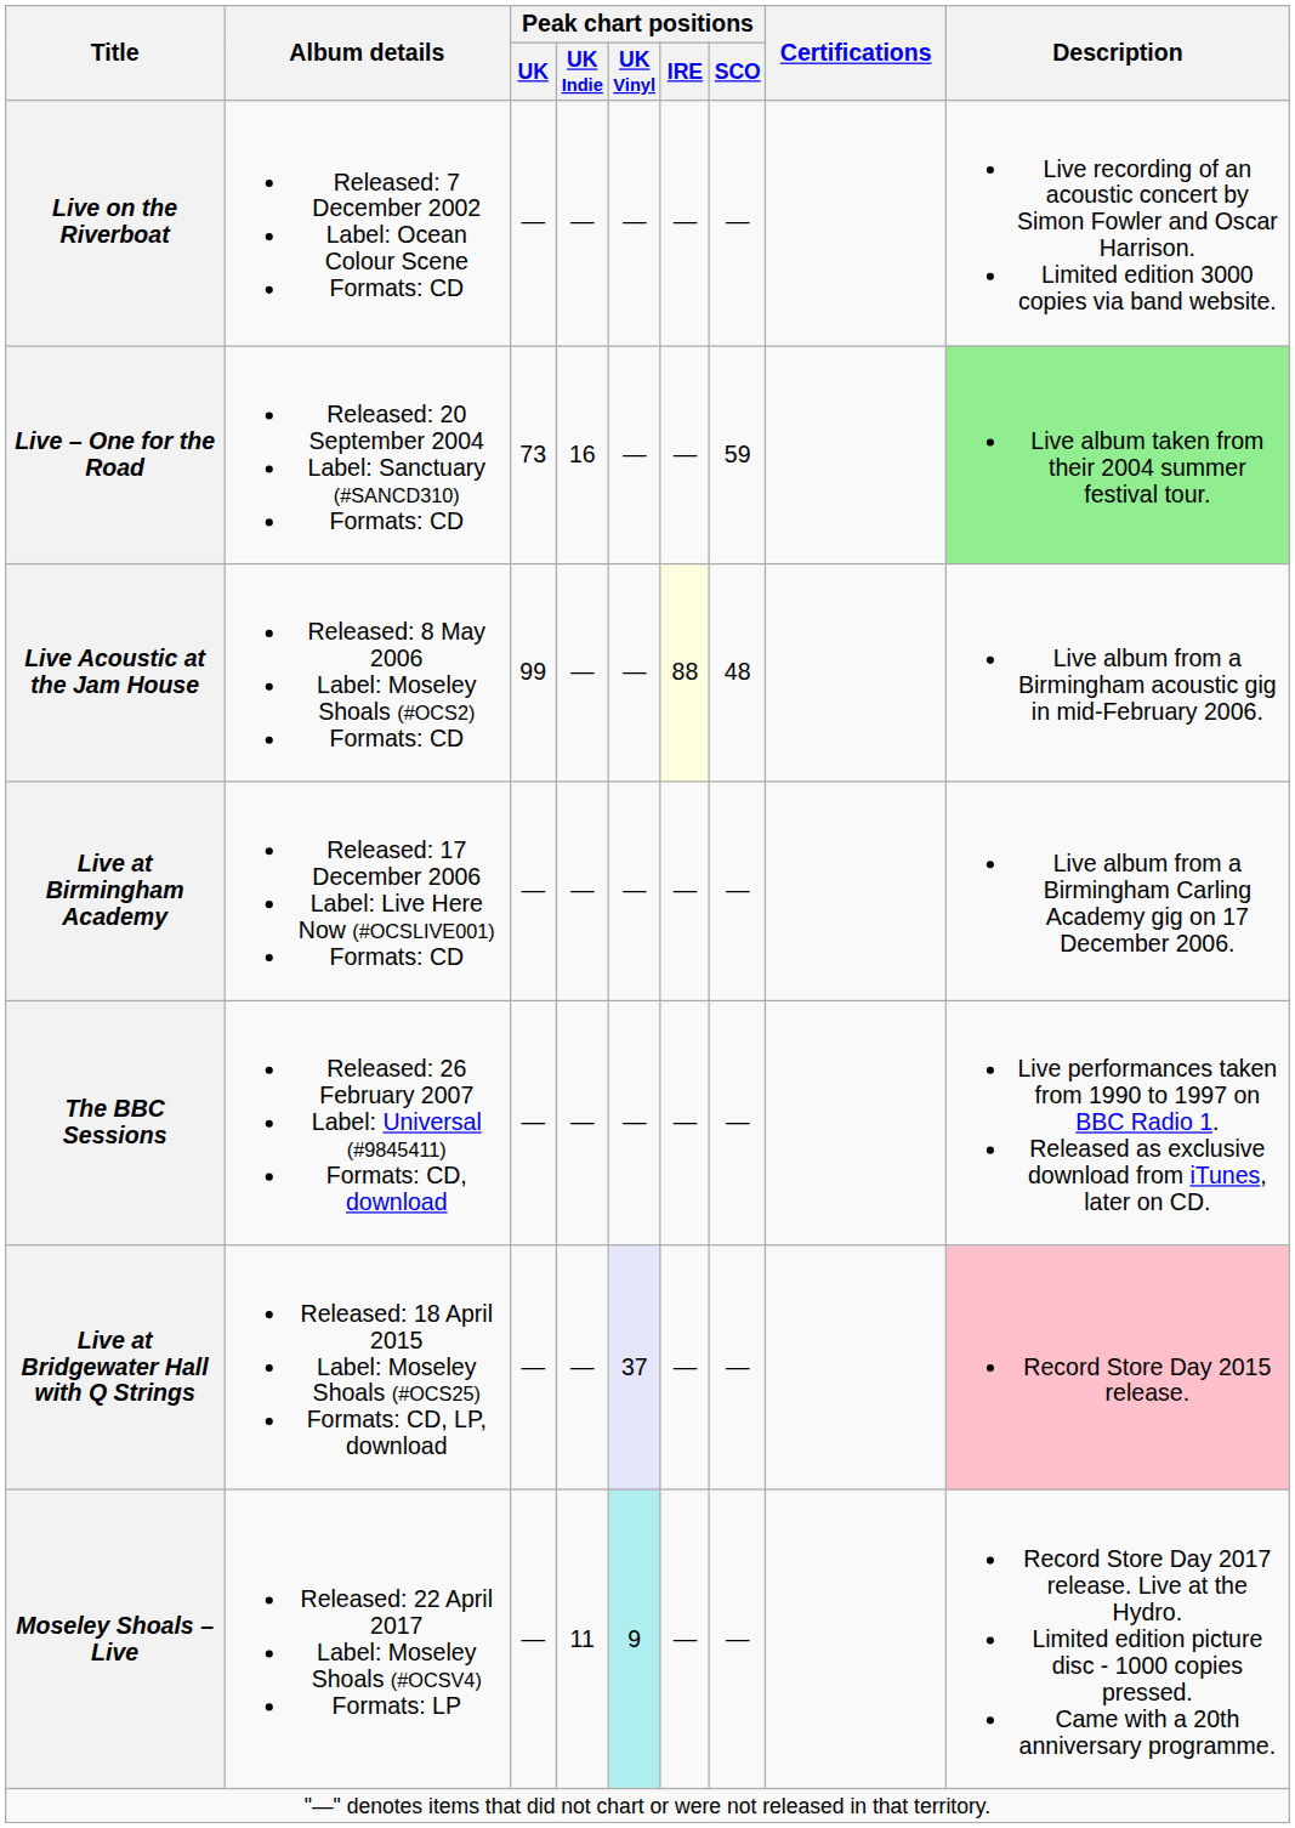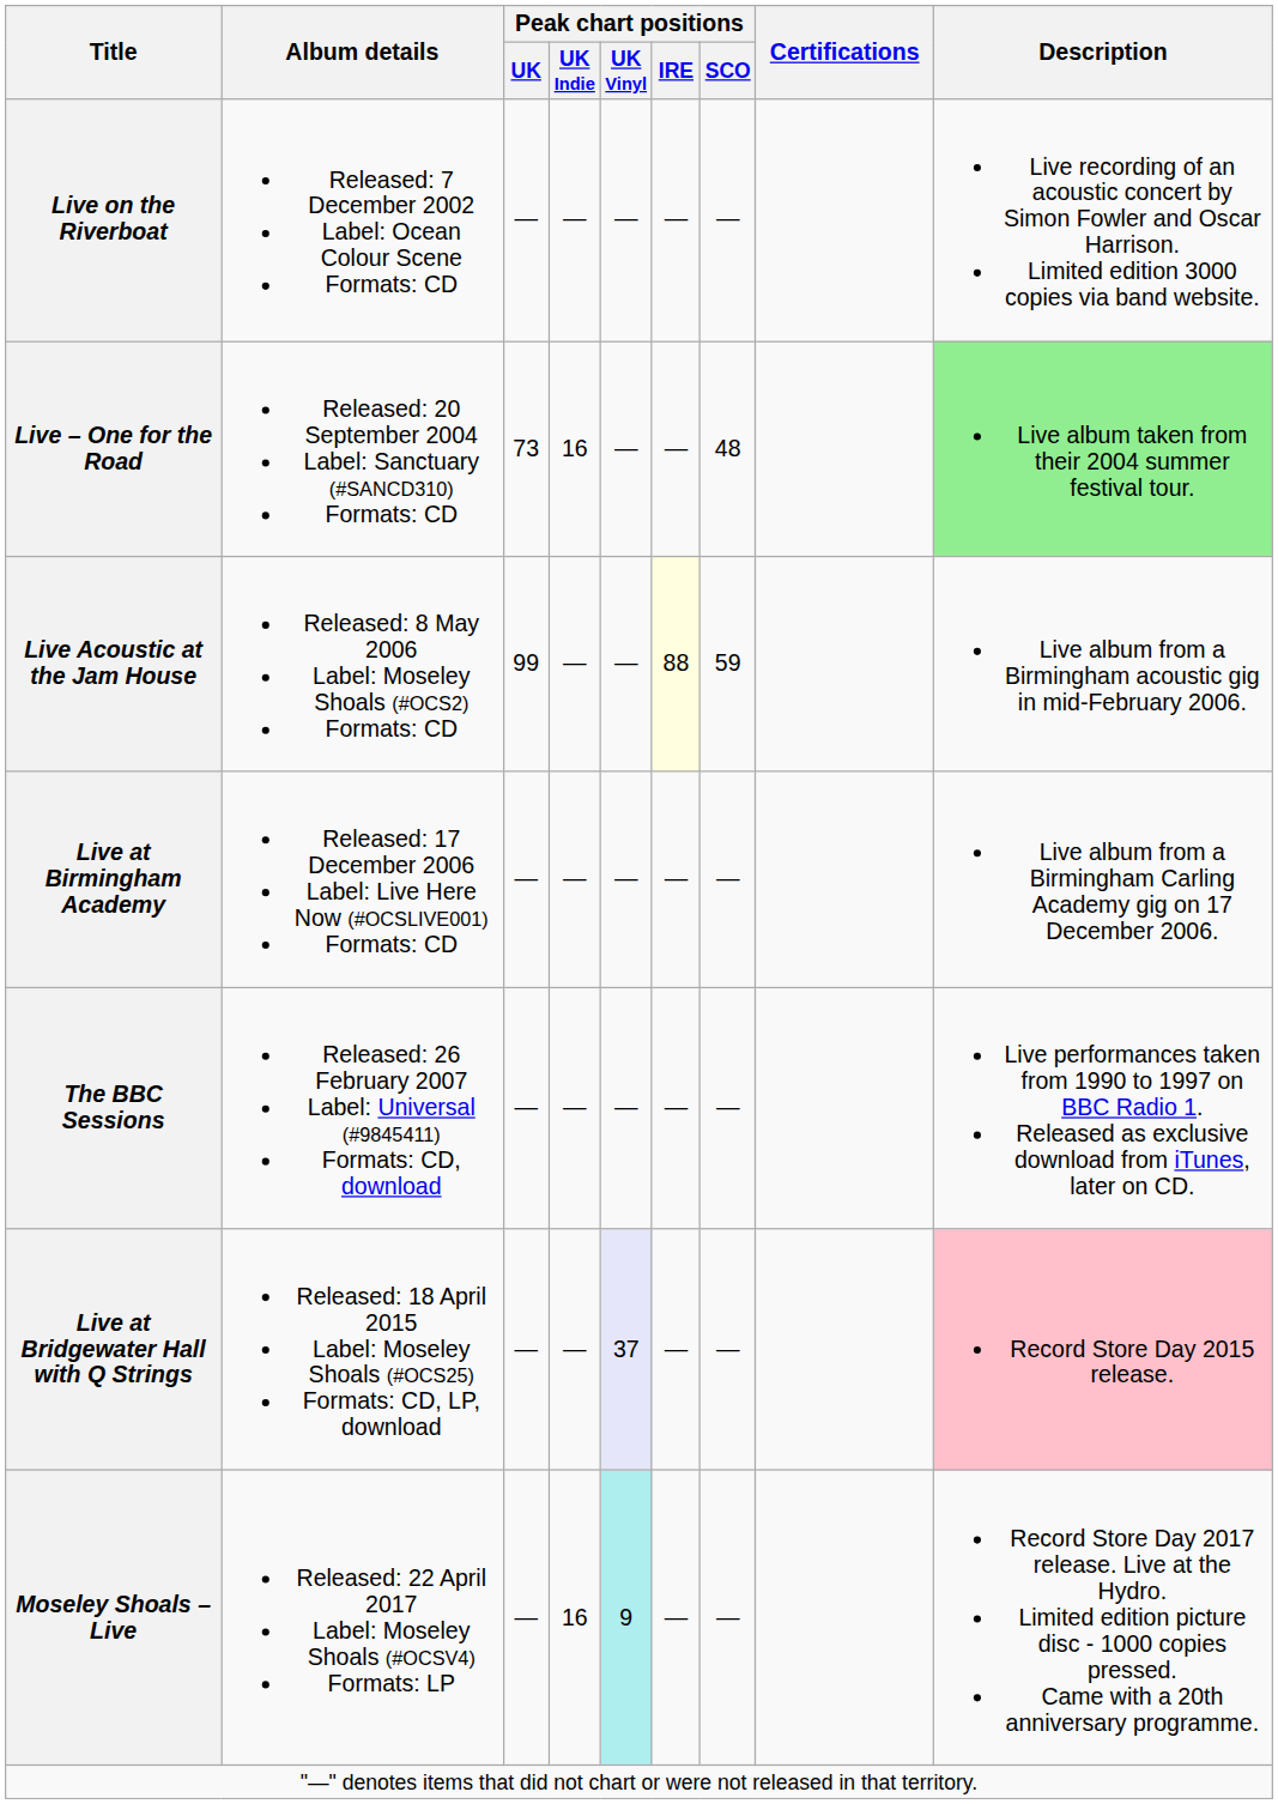Live – One for the Road | Peak chart positions / SCO: 59 -> 48
Live Acoustic at the Jam House | Peak chart positions / SCO: 48 -> 59
Moseley Shoals – Live | Peak chart positions / UK Indie: 11 -> 16
